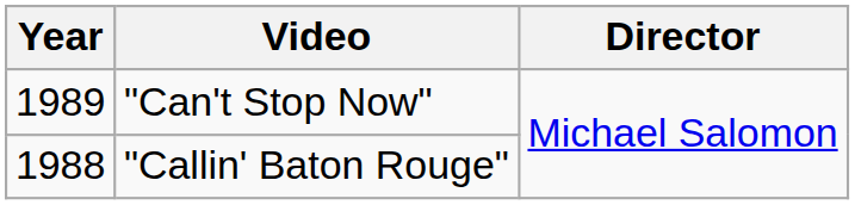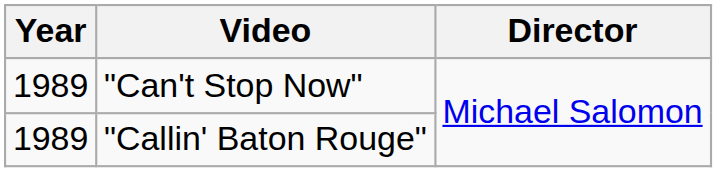"Callin' Baton Rouge" | Year: 1988 -> 1989
